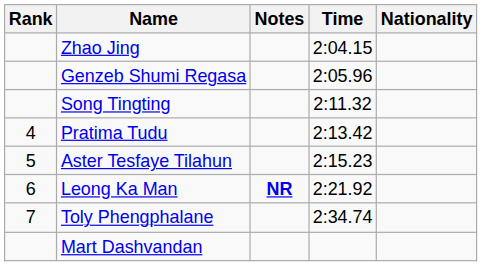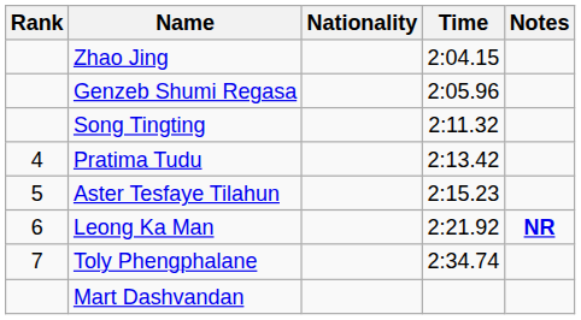columns swapped: Nationality <-> Notes
